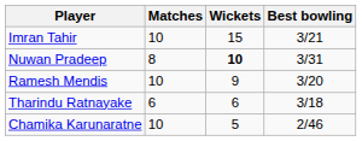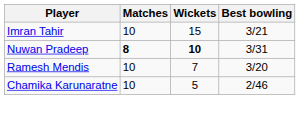Nuwan Pradeep | Matches: normal -> bold
Ramesh Mendis | Wickets: 9 -> 7
- row: Tharindu Ratnayake | 6 | 6 | 3/18
